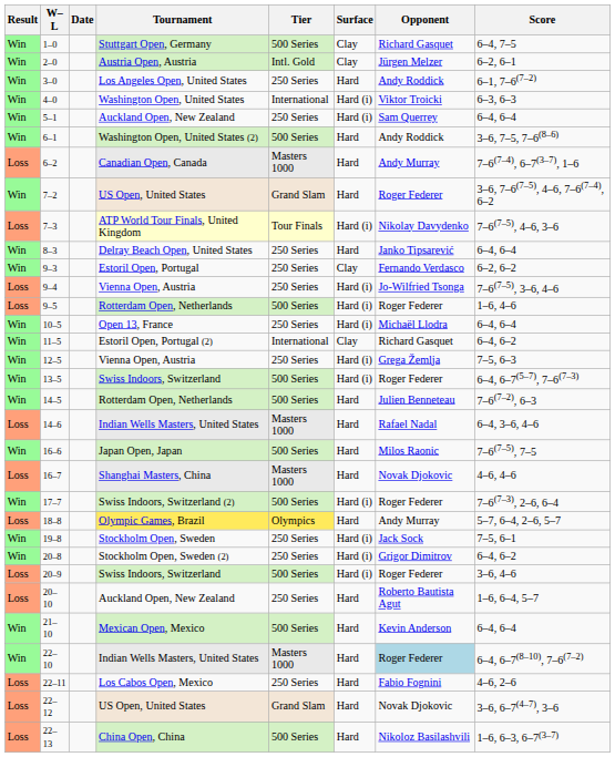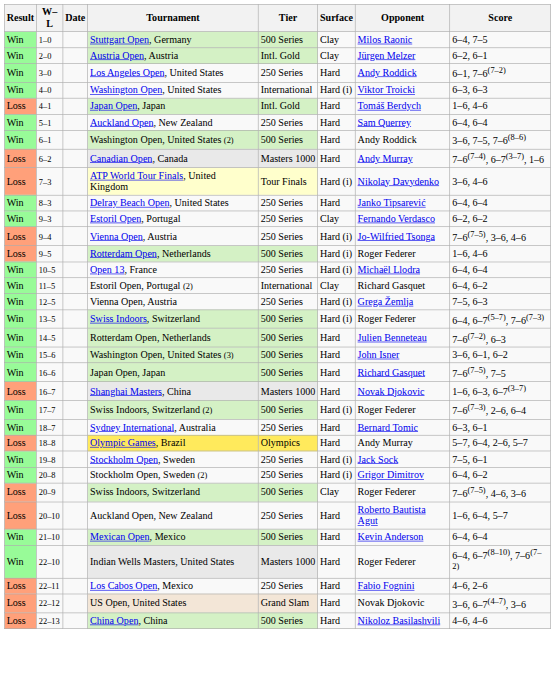1–0 | Opponent: Richard Gasquet -> Milos Raonic
+ row: Loss | 4–1 | Japan Open, Japan | Intl. Gold | Hard | Tomáš Berdych | 1–6, 4–6
5–1 | Surface: Hard (i) -> Hard
- row: Win | 7–2 | US Open, United States | Grand Slam | Hard | Roger Federer | 3–6, 7–6(7–5), 4–6, 7–6(7–4), 6–2
7–3 | Score: 7–6(7–5), 4–6, 3–6 -> 3–6, 4–6
- row: Loss | 14–6 | Indian Wells Masters, United States | Masters 1000 | Hard | Rafael Nadal | 6–4, 3–6, 4–6
+ row: Win | 15–6 | Washington Open, United States (3) | 500 Series | Hard | John Isner | 3–6, 6–1, 6–2
16–6 | Opponent: Milos Raonic -> Richard Gasquet
16–7 | Score: 4–6, 4–6 -> 1–6, 6–3, 6–7(3–7)
+ row: Win | 18–7 | Sydney International, Australia | 250 Series | Hard | Bernard Tomic | 6–3, 6–1
20–9 | Surface: Hard (i) -> Clay
20–9 | Score: 3–6, 4–6 -> 7–6(7–5), 4–6, 3–6
22–10 | Opponent: lightblue background -> no background
22–13 | Score: 1–6, 6–3, 6–7(3–7) -> 4–6, 4–6
